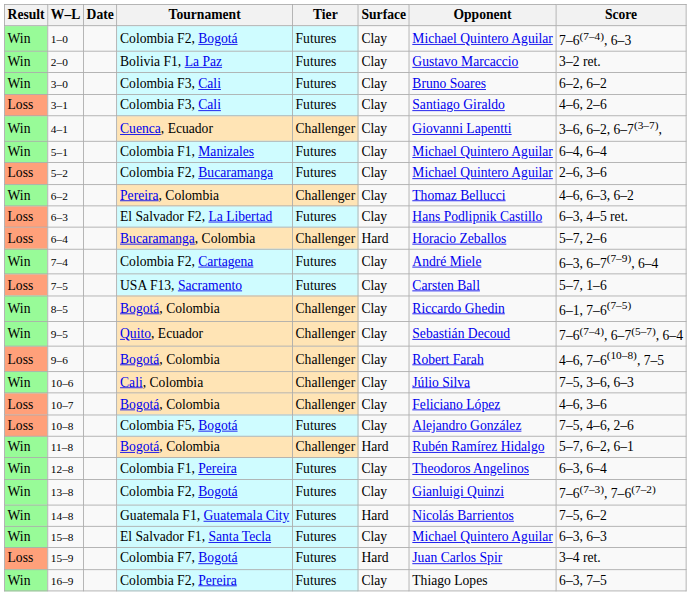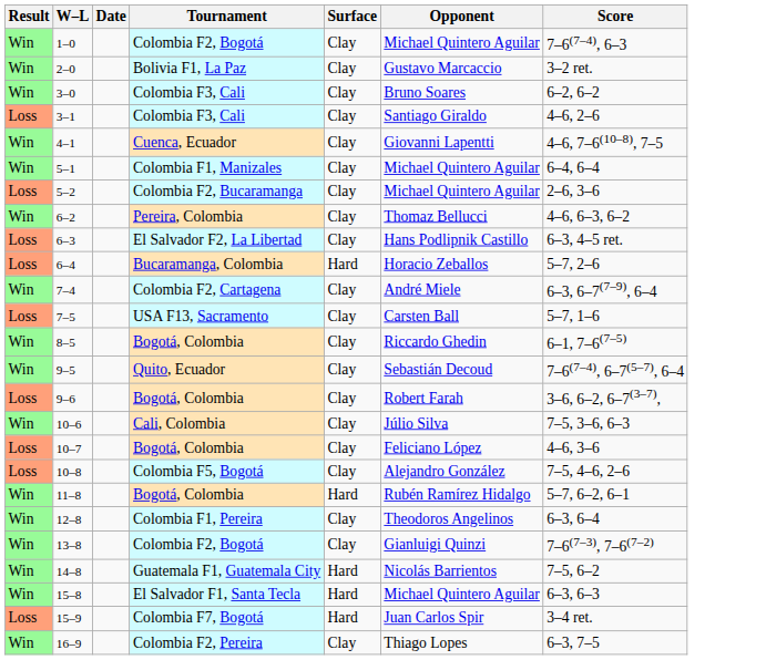- column: Tier | Futures | Futures | Futures | Futures | Challenger | Futures | Futures | Challenger | Futures | Challenger | Futures | Futures | Challenger | Challenger | Challenger | Challenger | Challenger | Futures | Challenger | Futures | Futures | Futures | Futures | Futures | Futures
4–1 | Score: 3–6, 6–2, 6–7(3–7), -> 4–6, 7–6(10–8), 7–5
9–6 | Score: 4–6, 7–6(10–8), 7–5 -> 3–6, 6–2, 6–7(3–7),
15–8 | Surface: Clay -> Hard
